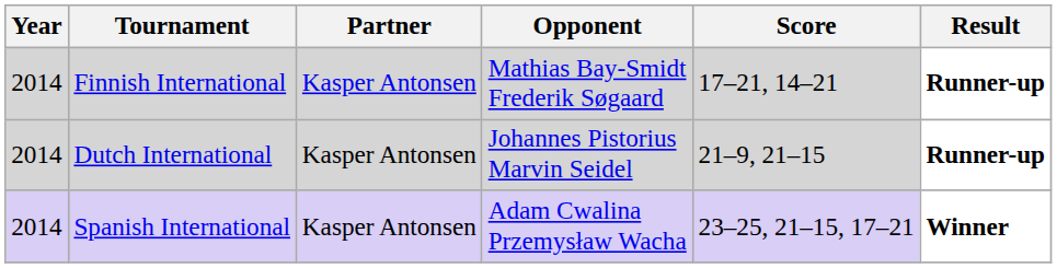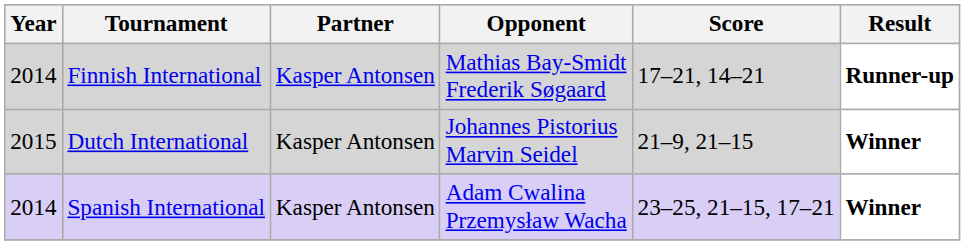Dutch International | Year: 2014 -> 2015
Dutch International | Result: Runner-up -> Winner
